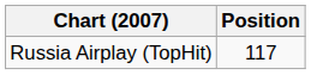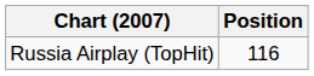Russia Airplay (TopHit) | Position: 117 -> 116
